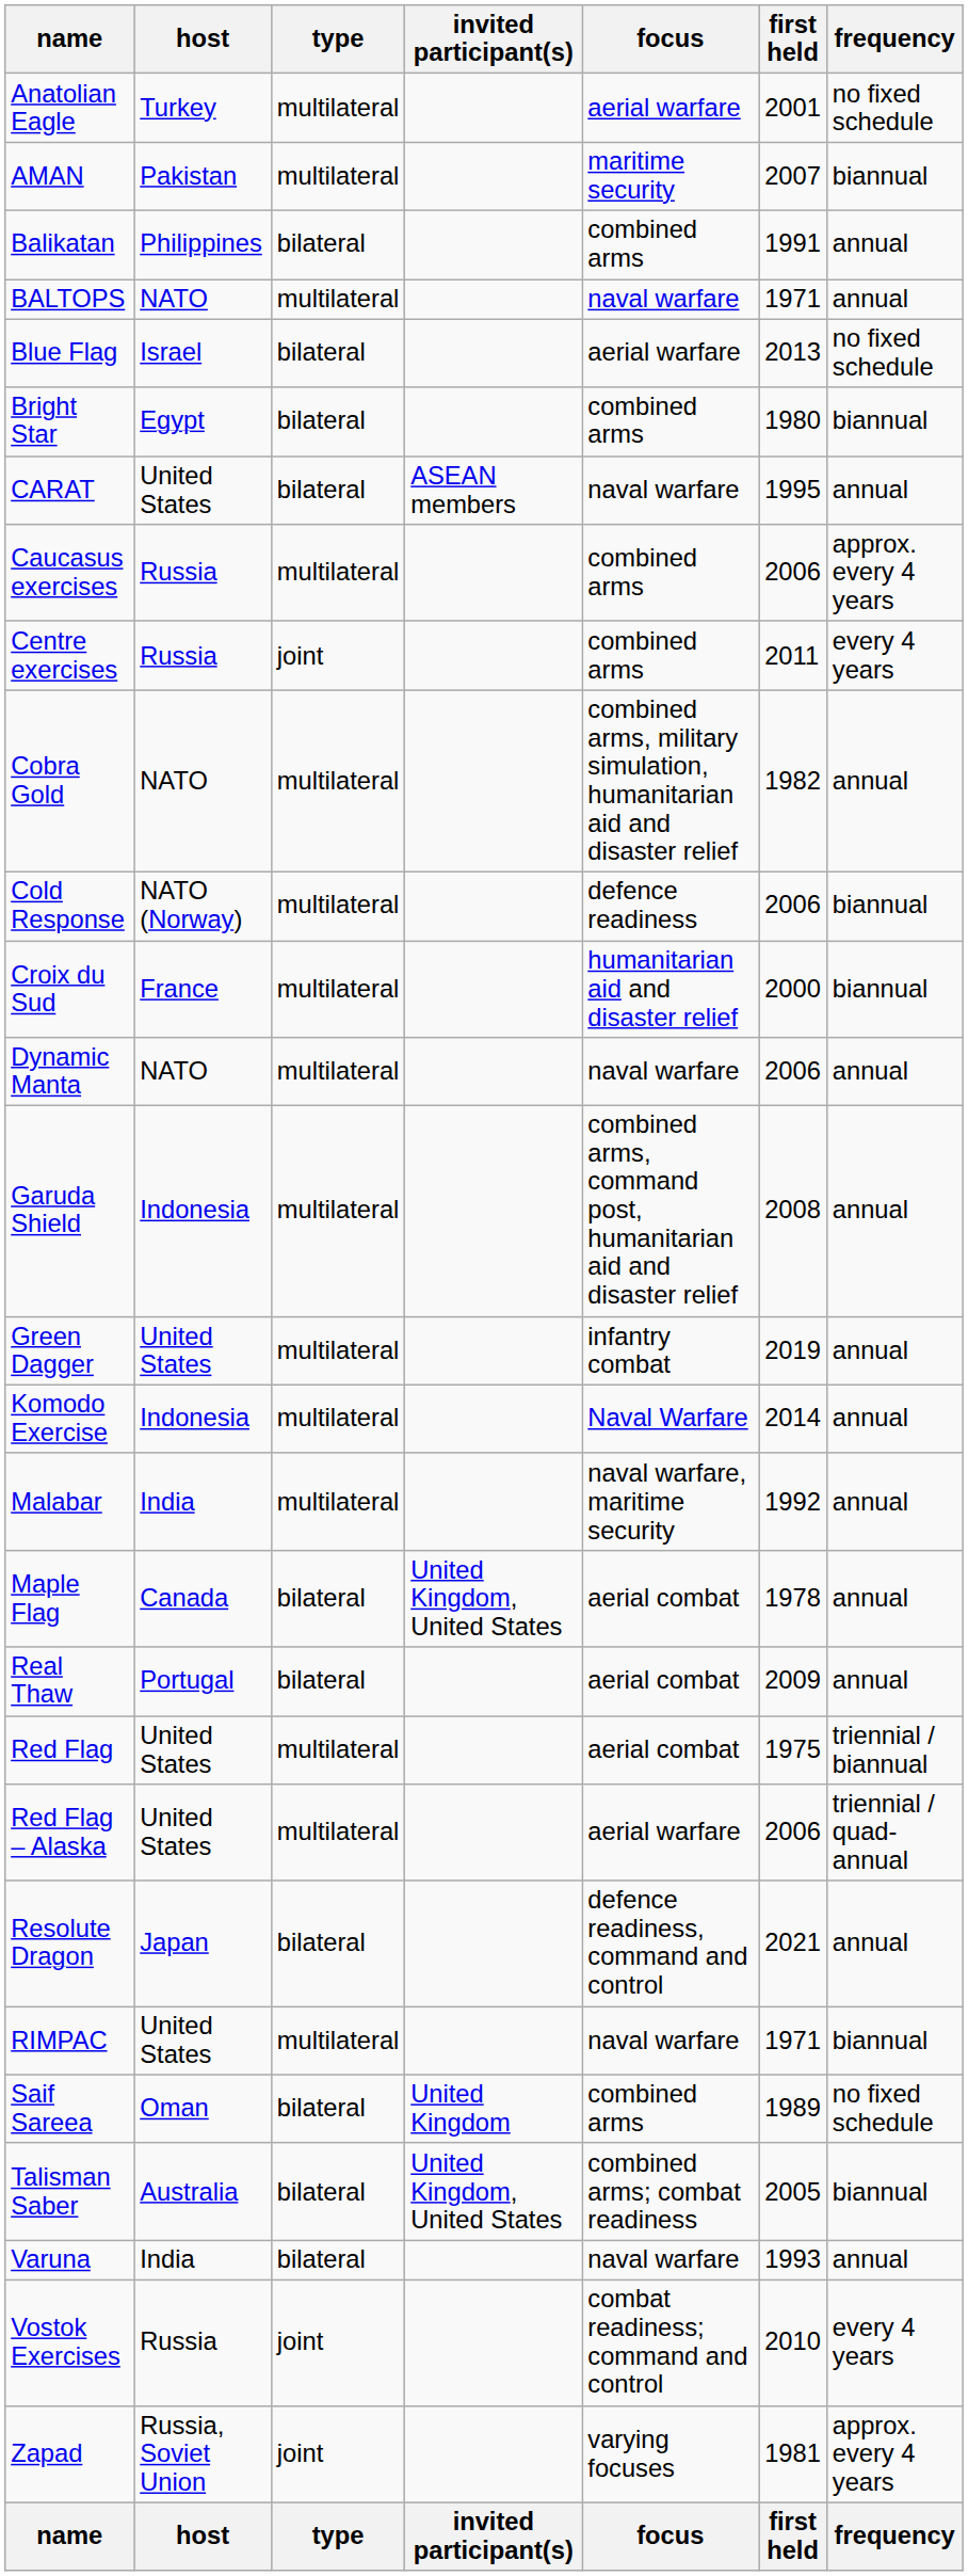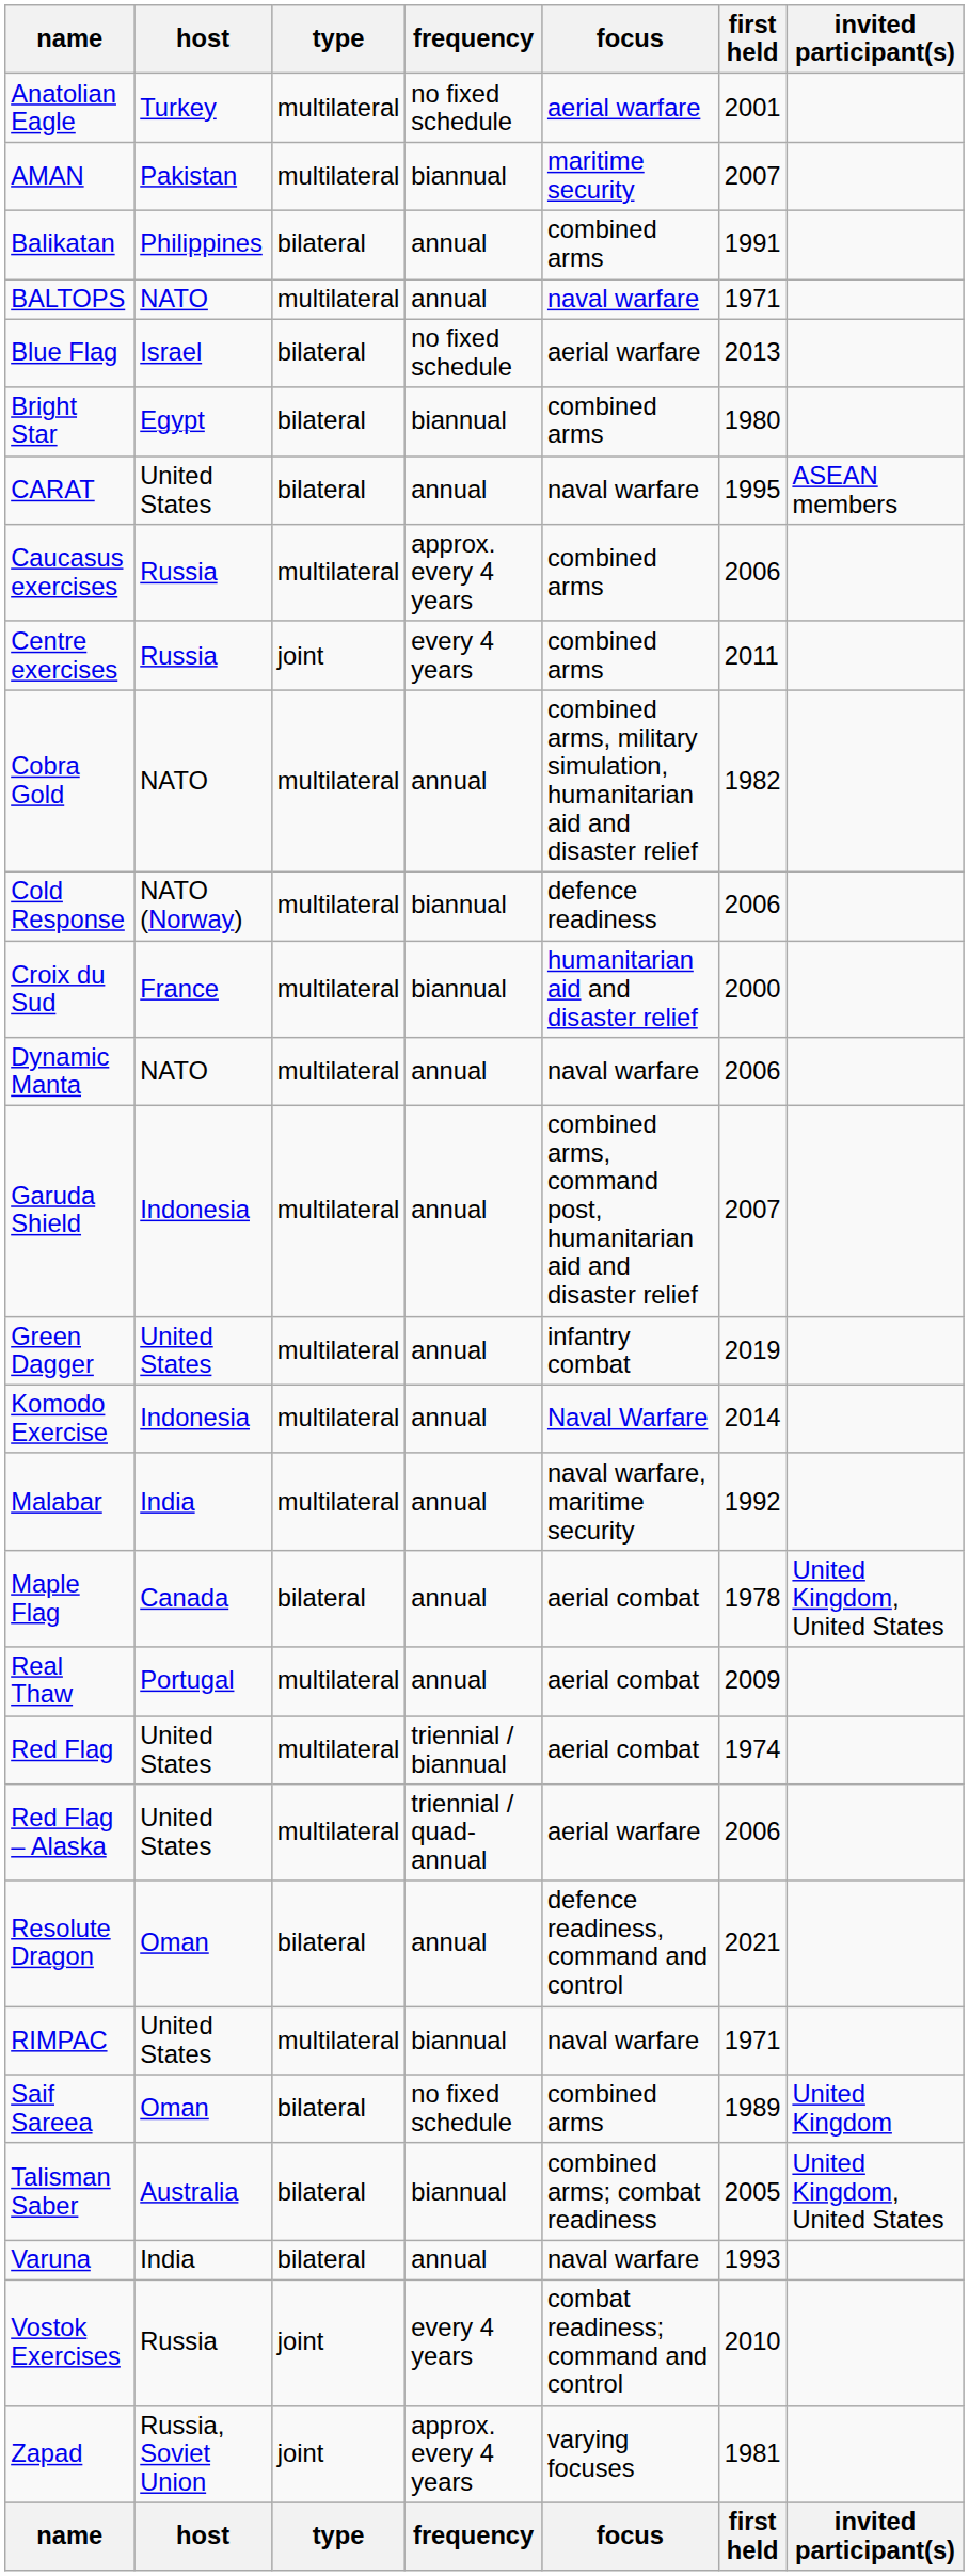columns swapped: invited participant(s) <-> frequency
Garuda Shield | first held: 2008 -> 2007
Real Thaw | type: bilateral -> multilateral
Red Flag | first held: 1975 -> 1974
Resolute Dragon | host: Japan -> Oman
